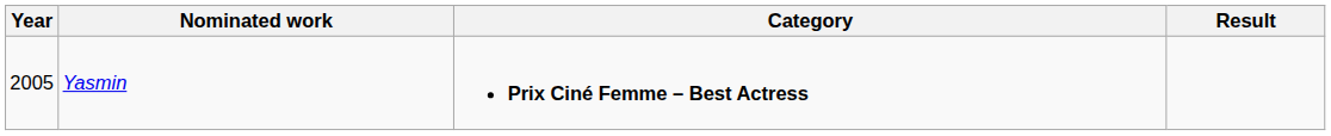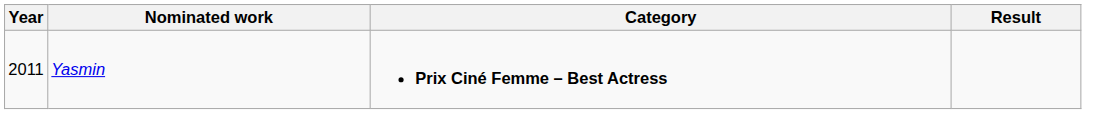Yasmin | Year: 2005 -> 2011
